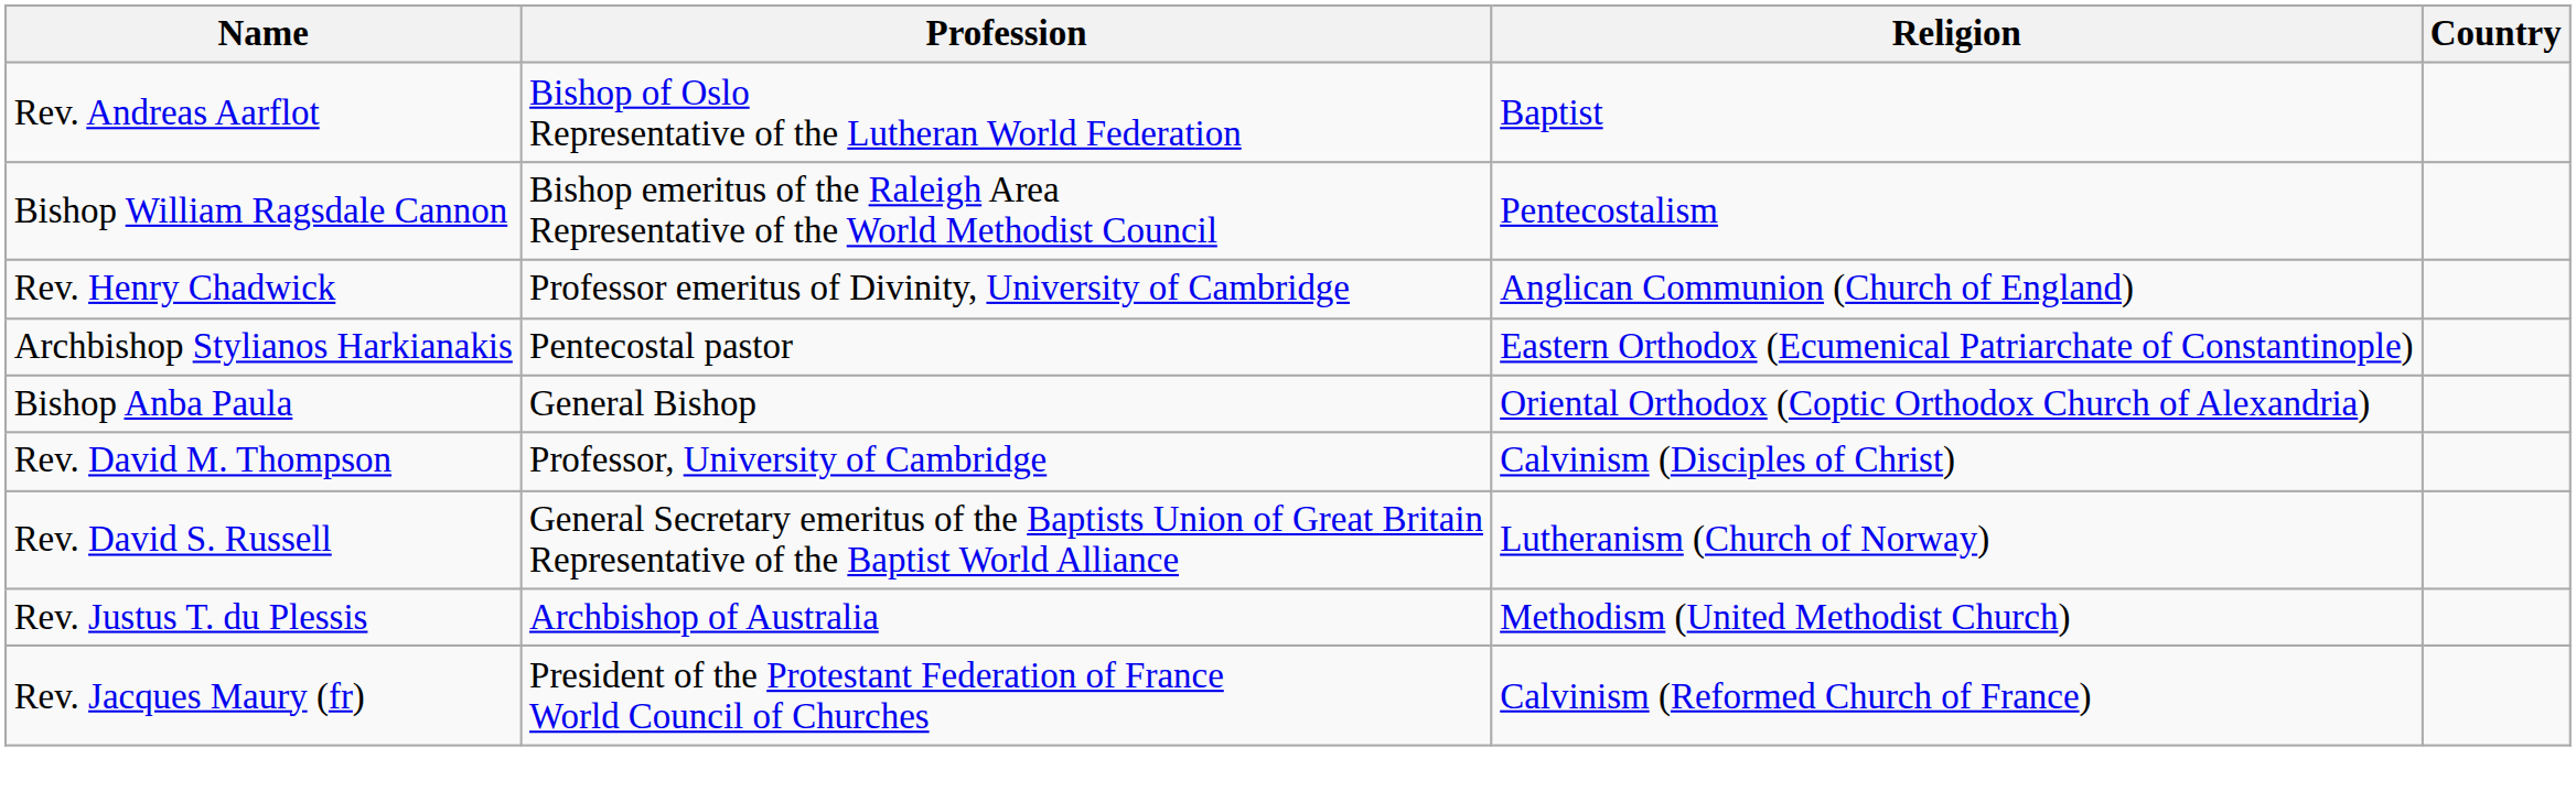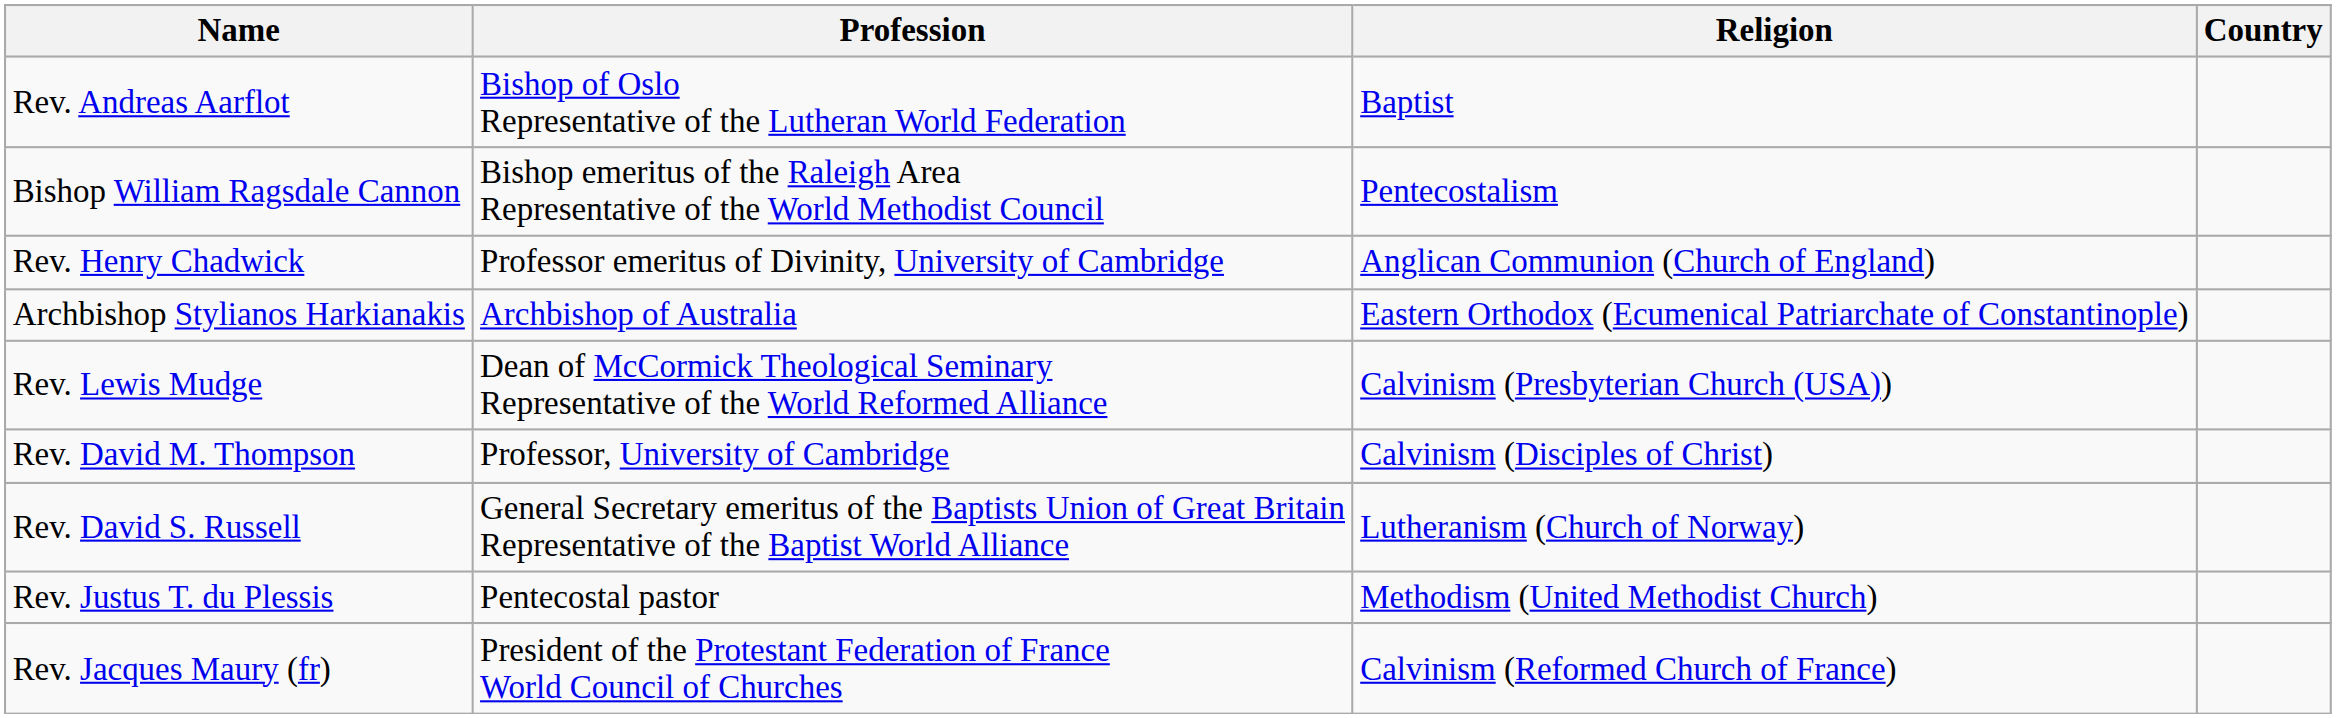Archbishop Stylianos Harkianakis | Profession: Pentecostal pastor -> Archbishop of Australia
- row: Bishop Anba Paula | General Bishop | Oriental Orthodox (Coptic Orthodox Church of Alexandria)
+ row: Rev. Lewis Mudge | Dean of McCormick Theological Seminary Representative of the World Reformed Alliance | Calvinism (Presbyterian Church (USA))
Rev. Justus T. du Plessis | Profession: Archbishop of Australia -> Pentecostal pastor
